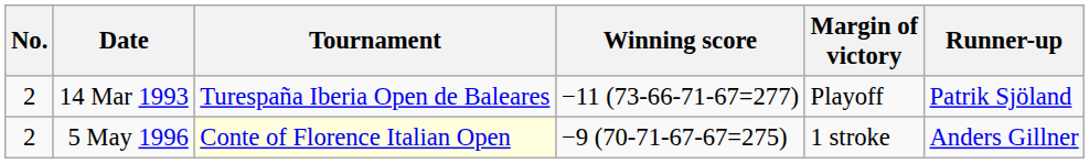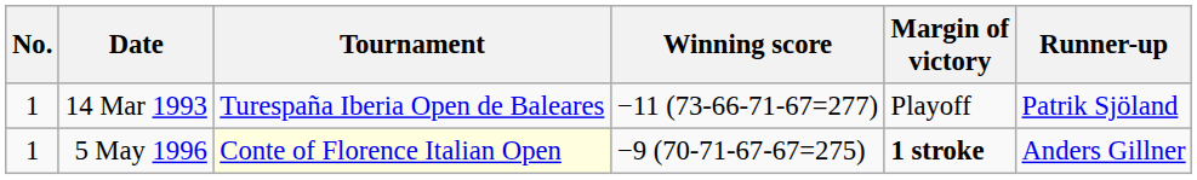14 Mar 1993 | No.: 2 -> 1
5 May 1996 | No.: 2 -> 1
5 May 1996 | Margin of victory: normal -> bold
